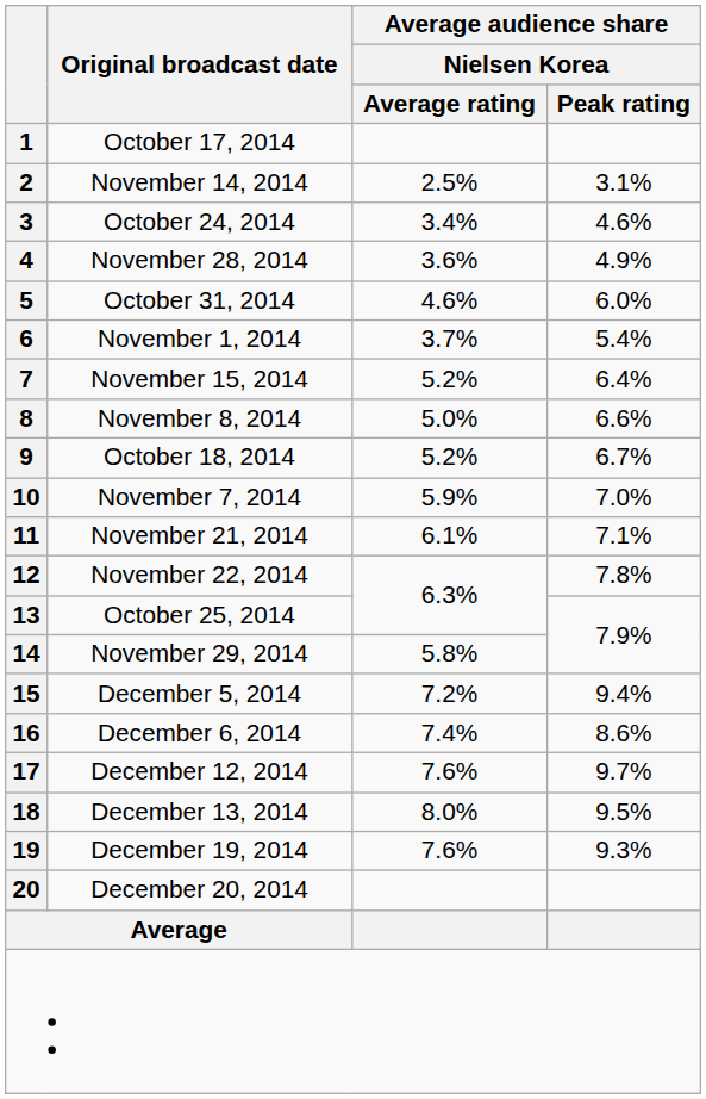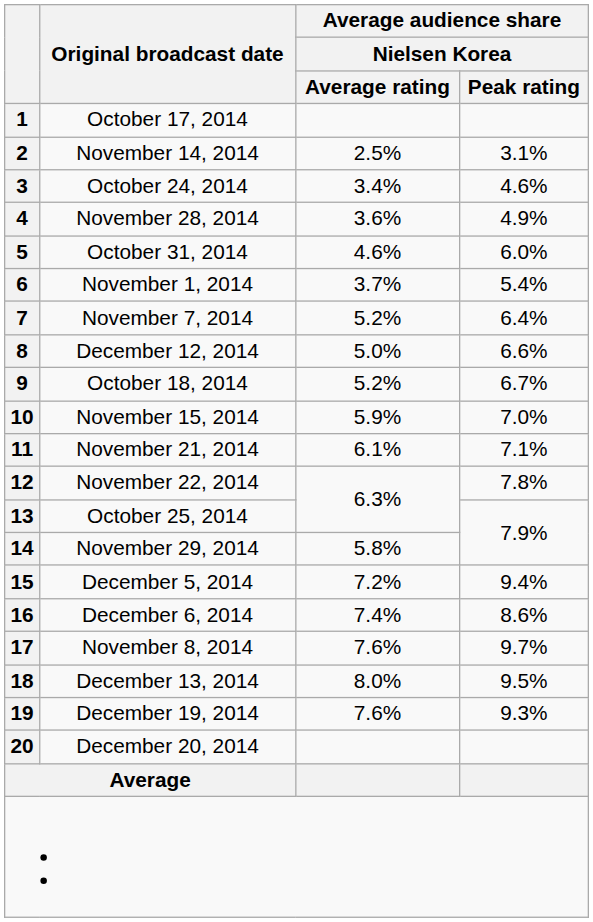7 | Original broadcast date: November 15, 2014 -> November 7, 2014
8 | Original broadcast date: November 8, 2014 -> December 12, 2014
10 | Original broadcast date: November 7, 2014 -> November 15, 2014
17 | Original broadcast date: December 12, 2014 -> November 8, 2014
